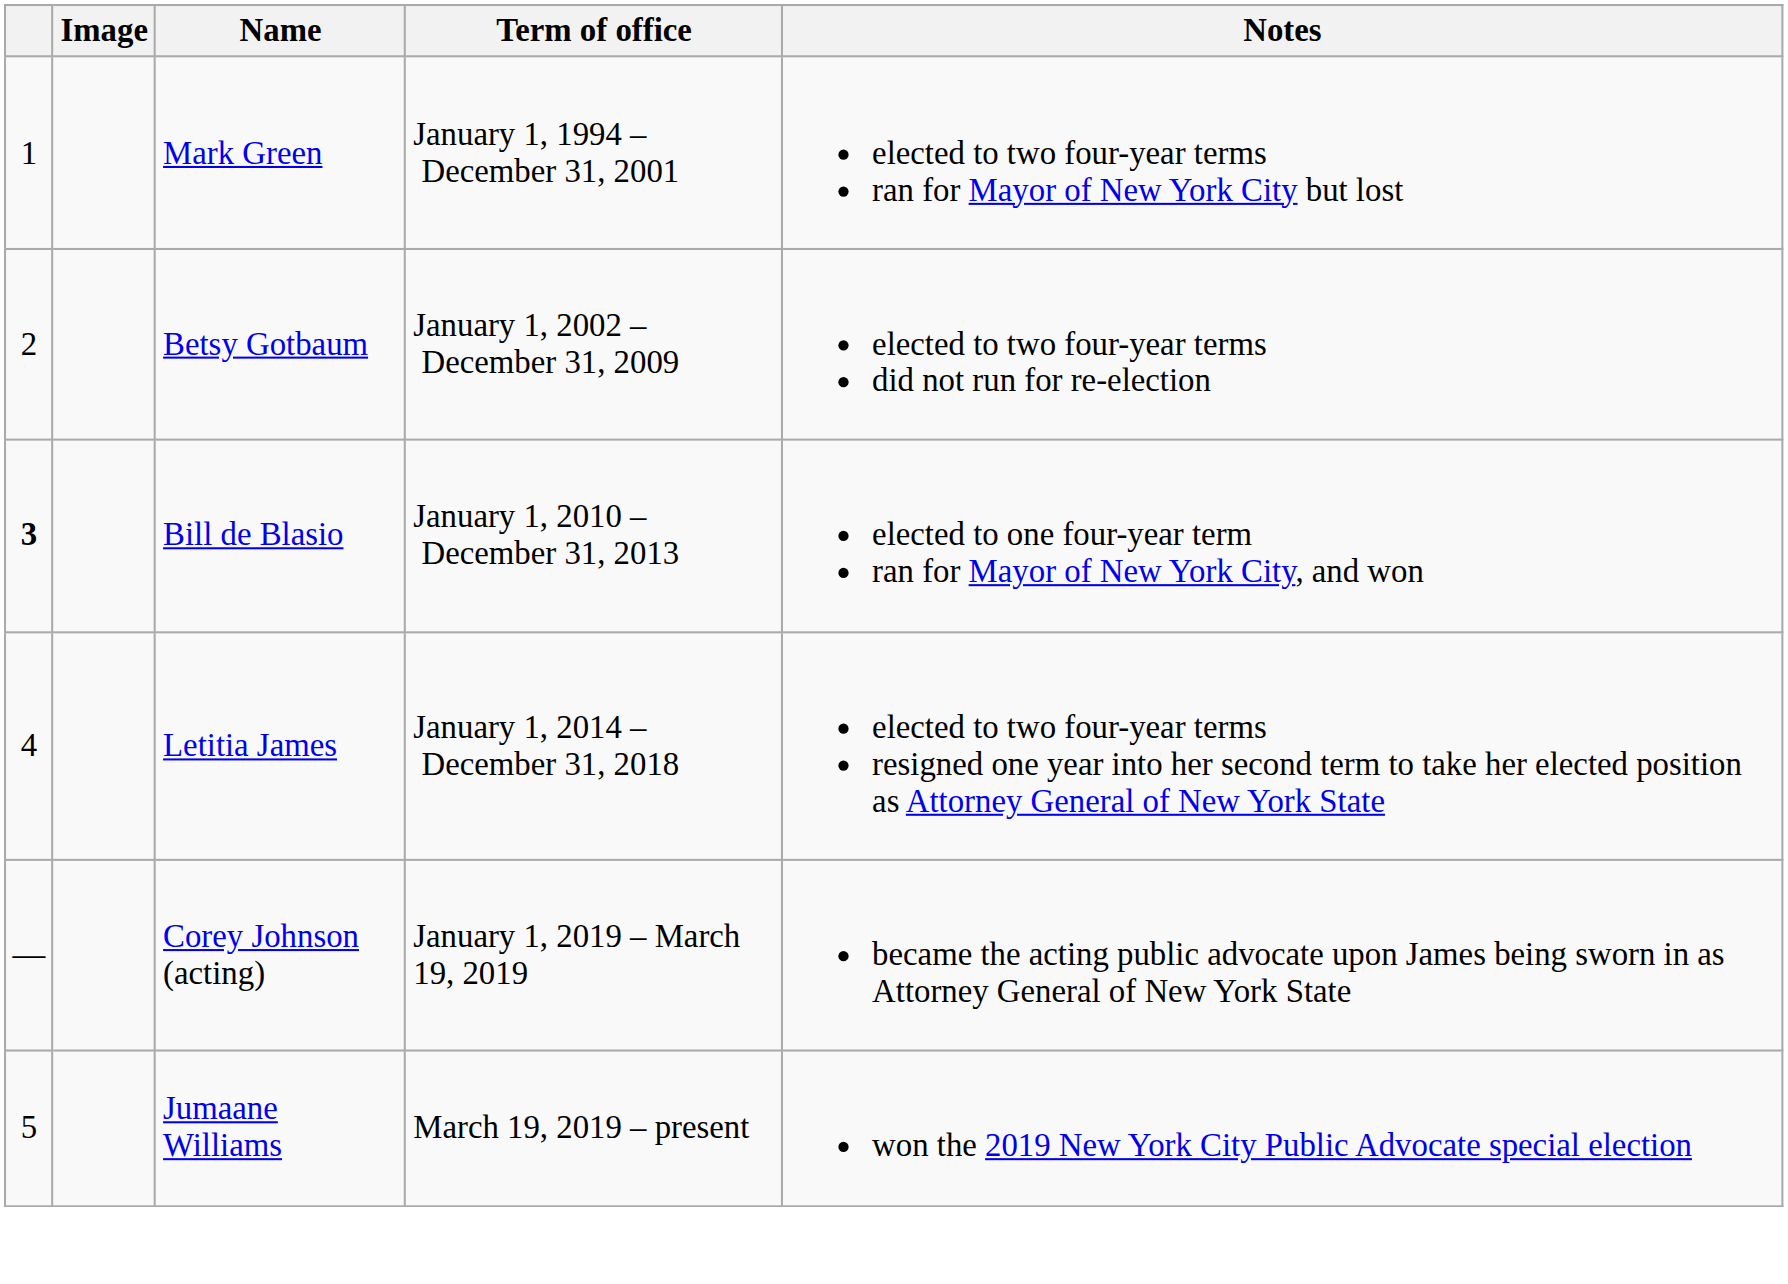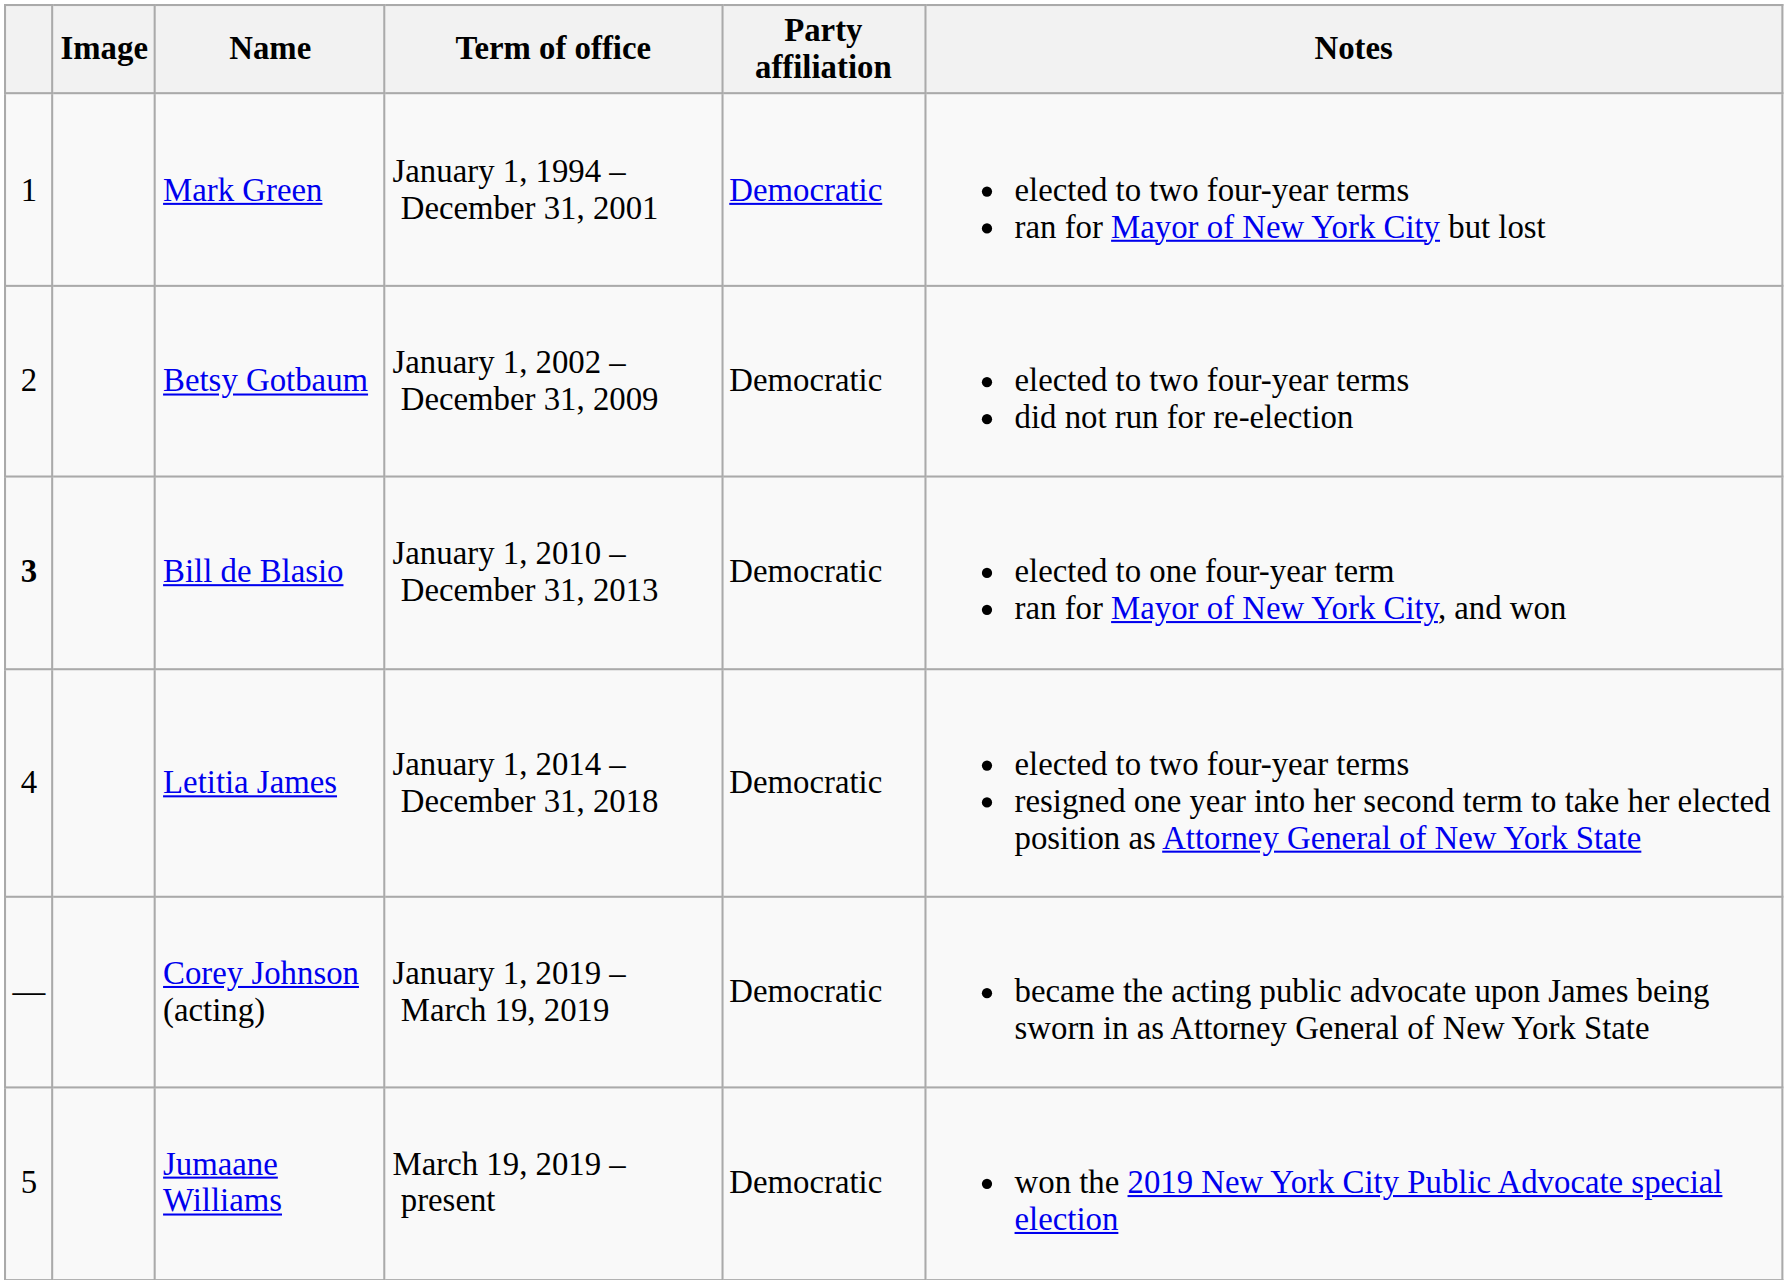+ column: Party affiliation | Democratic | Democratic | Democratic | Democratic | Democratic | Democratic
